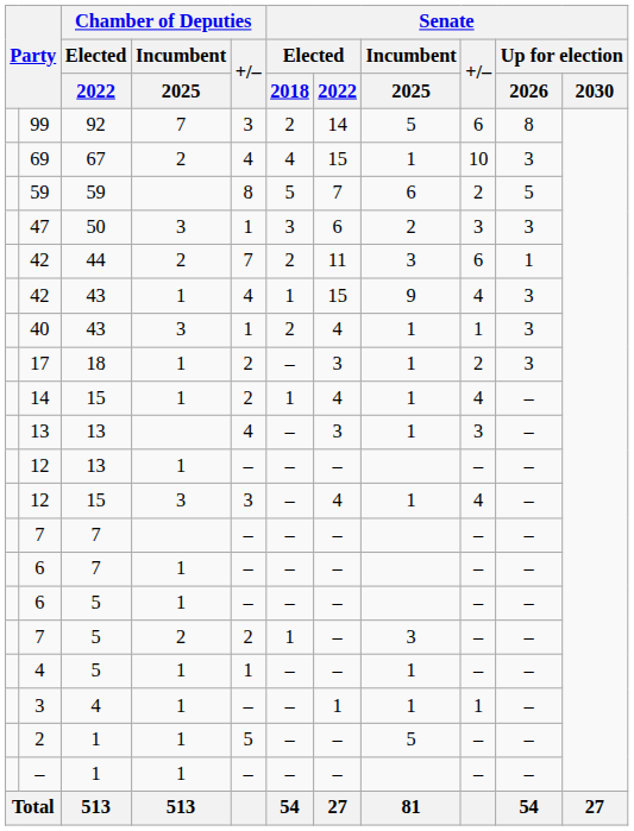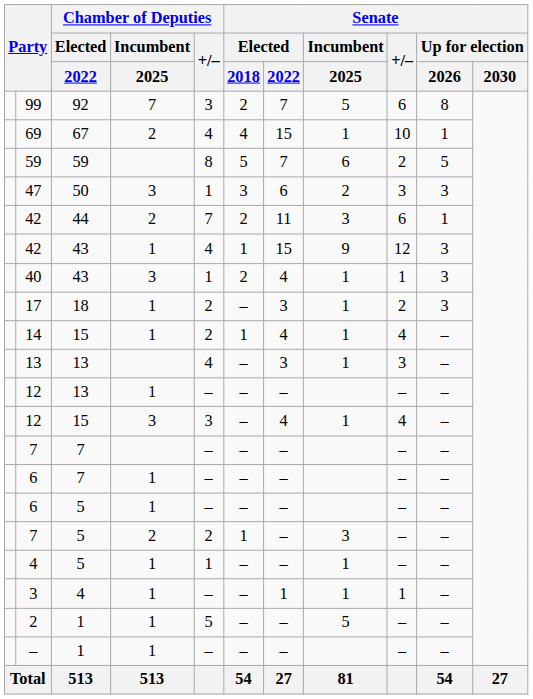99 | Senate / Elected / 2022: 14 -> 7
69 | Senate / Up for election / 2026: 3 -> 1
42 / 43 | Senate / +/–: 4 -> 12
